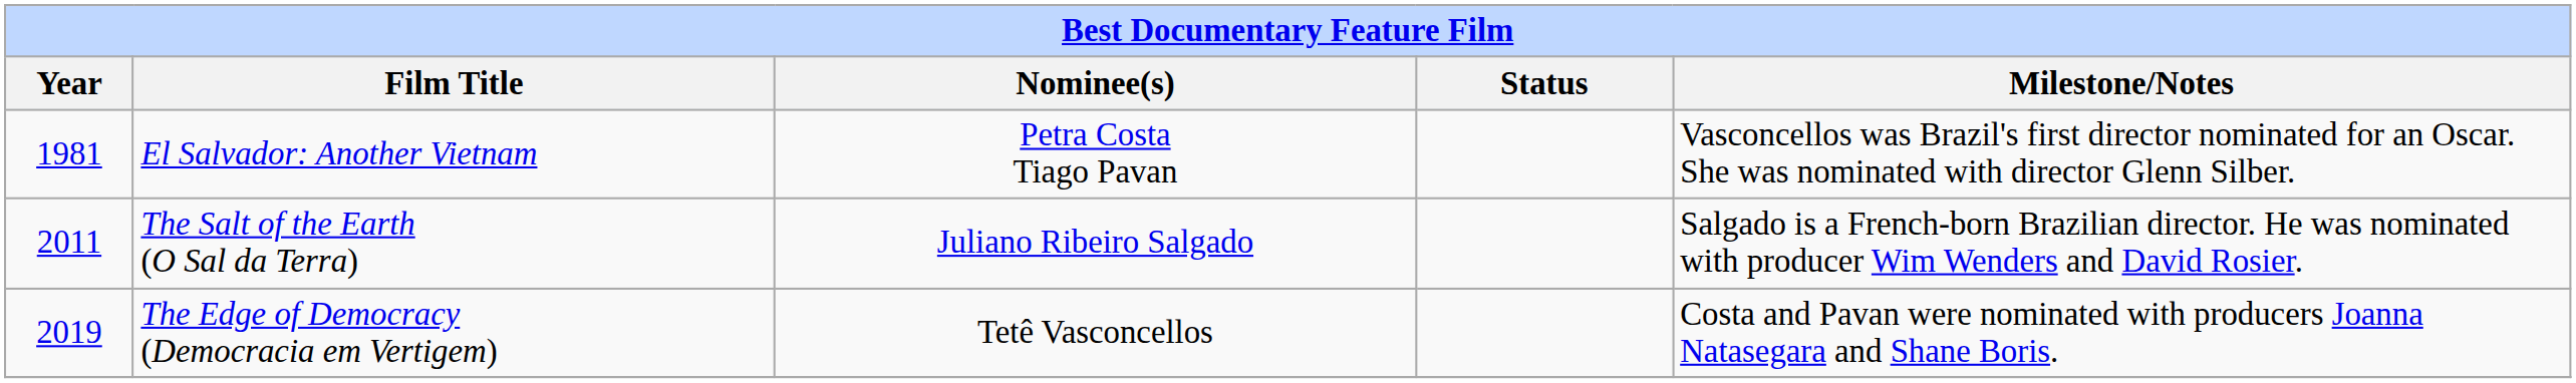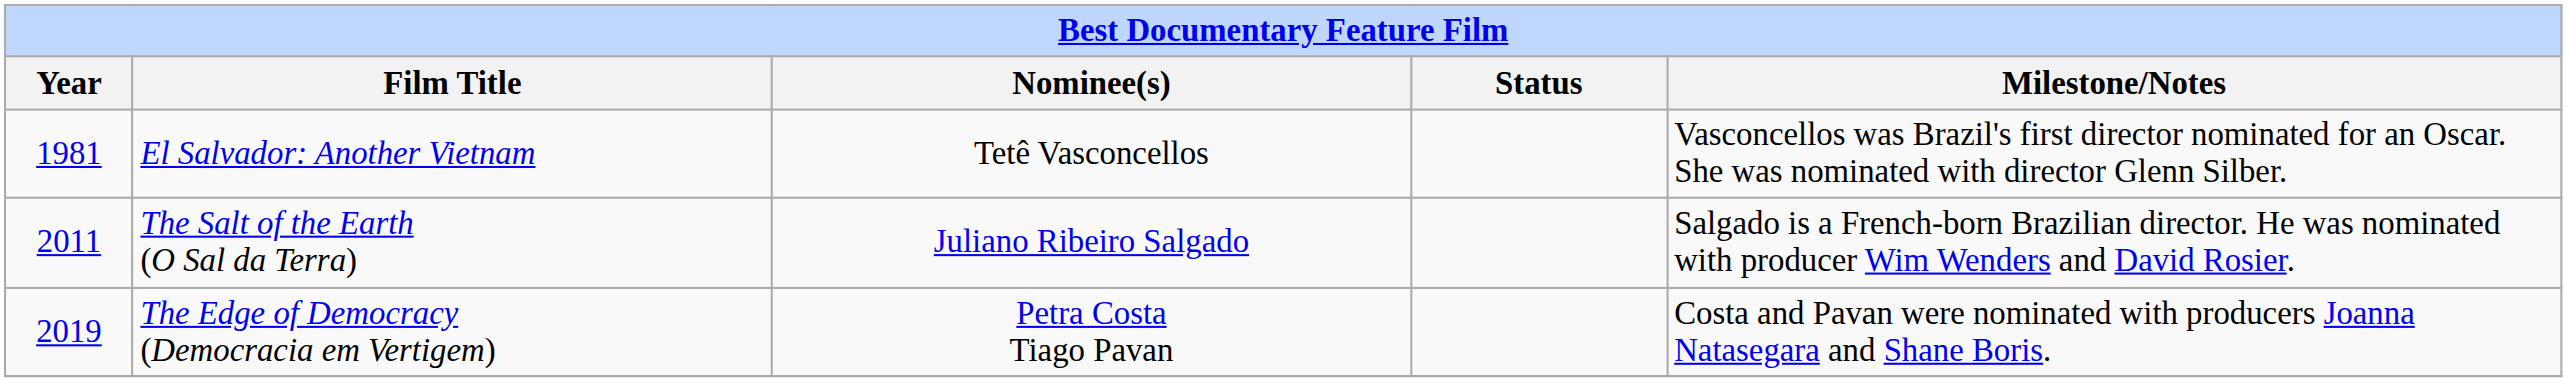El Salvador: Another Vietnam | Nominee(s): Petra Costa Tiago Pavan -> Tetê Vasconcellos
The Edge of Democracy (Democracia em Vertigem) | Nominee(s): Tetê Vasconcellos -> Petra Costa Tiago Pavan
